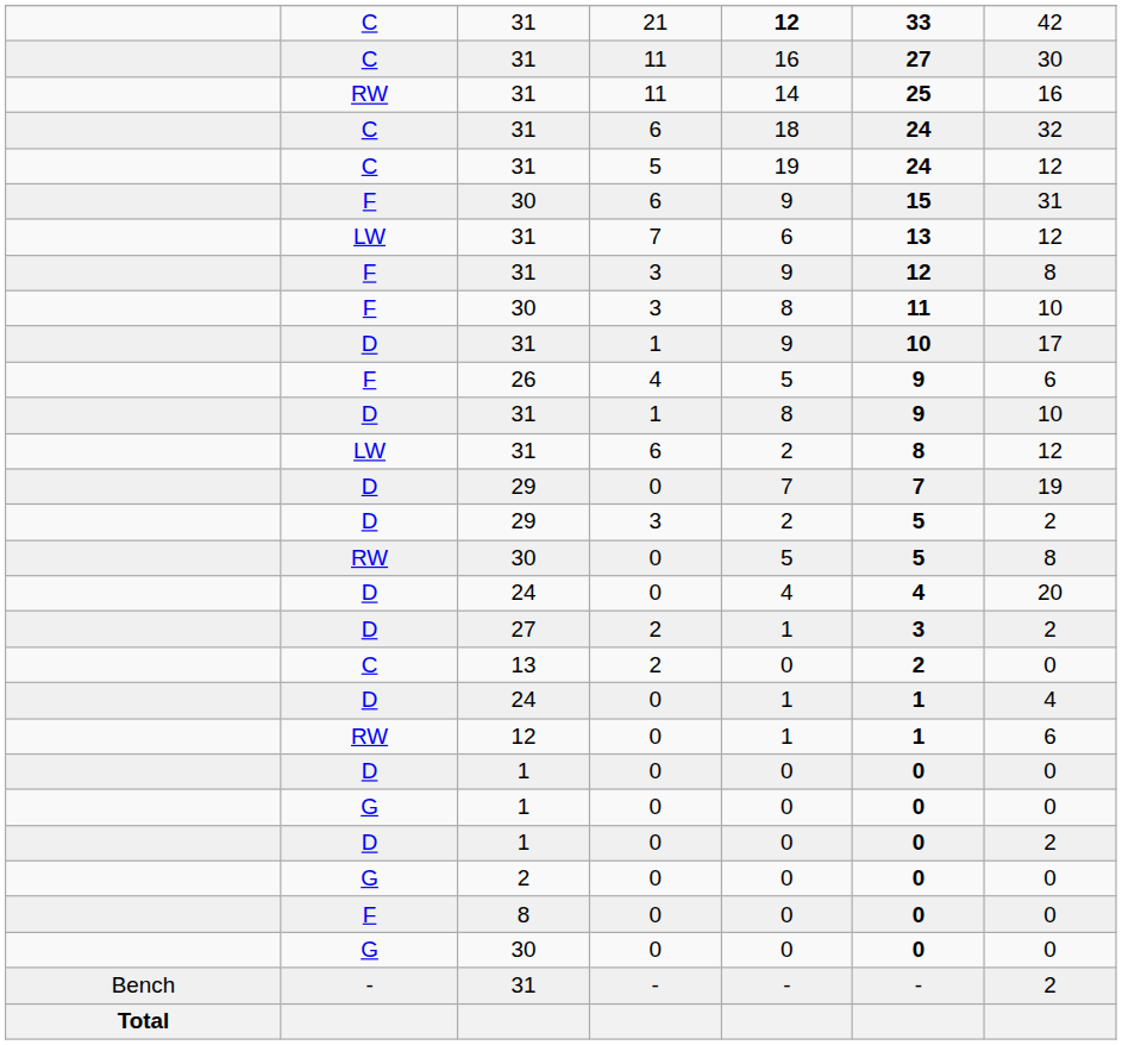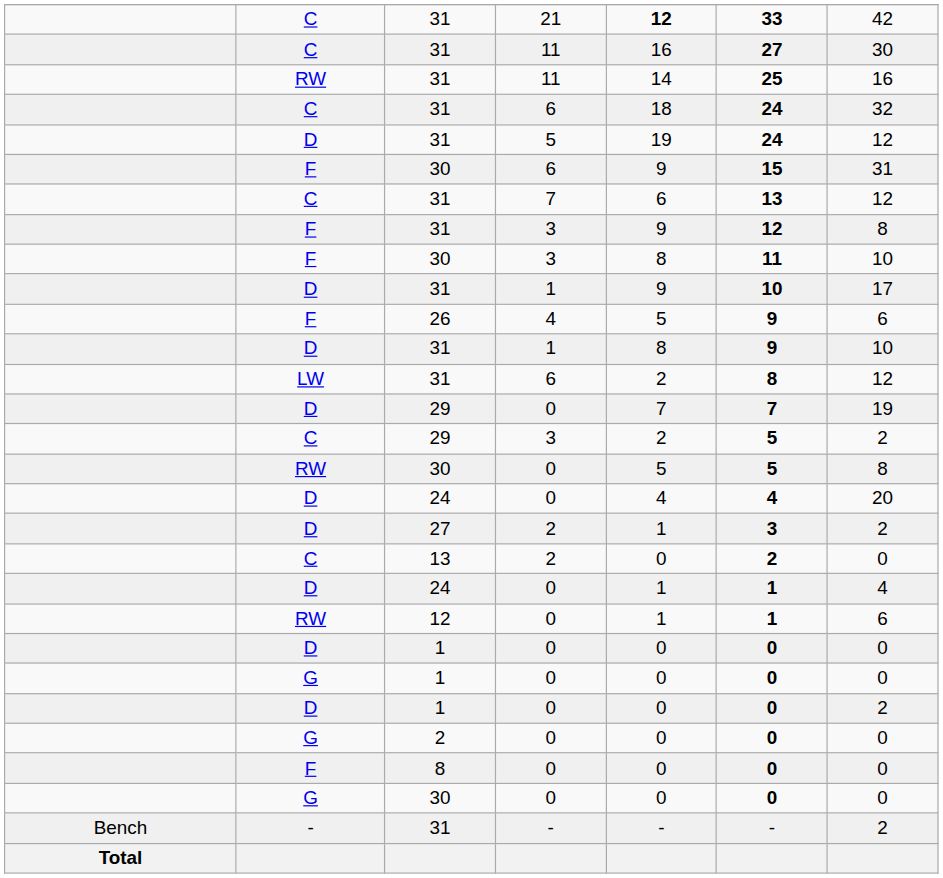31 / 5 | column 2: C -> D
31 / 7 | column 2: LW -> C
29 / 3 | column 2: D -> C
